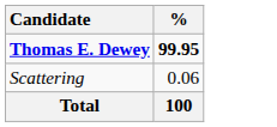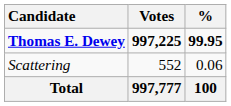+ column: Votes | 997,225 | 552 | 997,777
